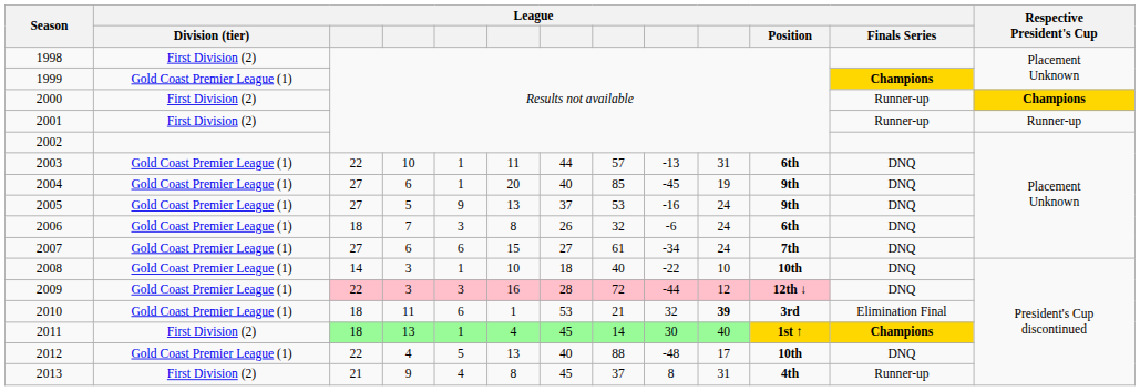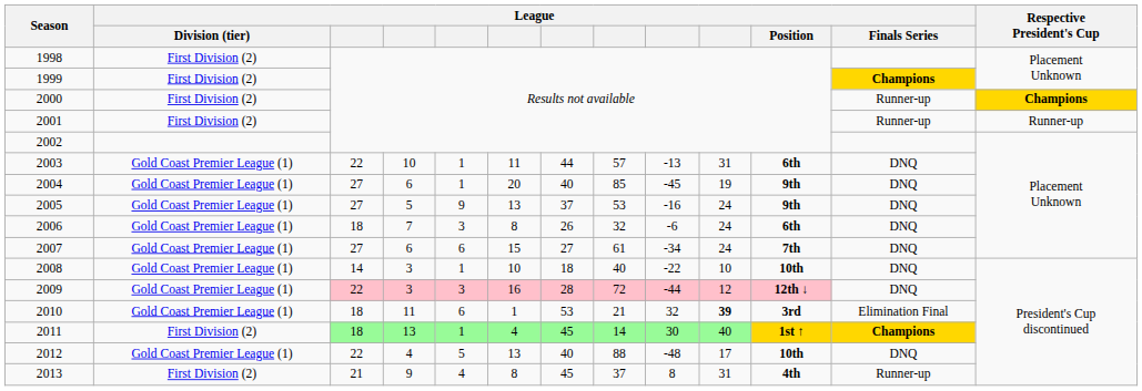1999 | League / Division (tier): Gold Coast Premier League (1) -> First Division (2)
